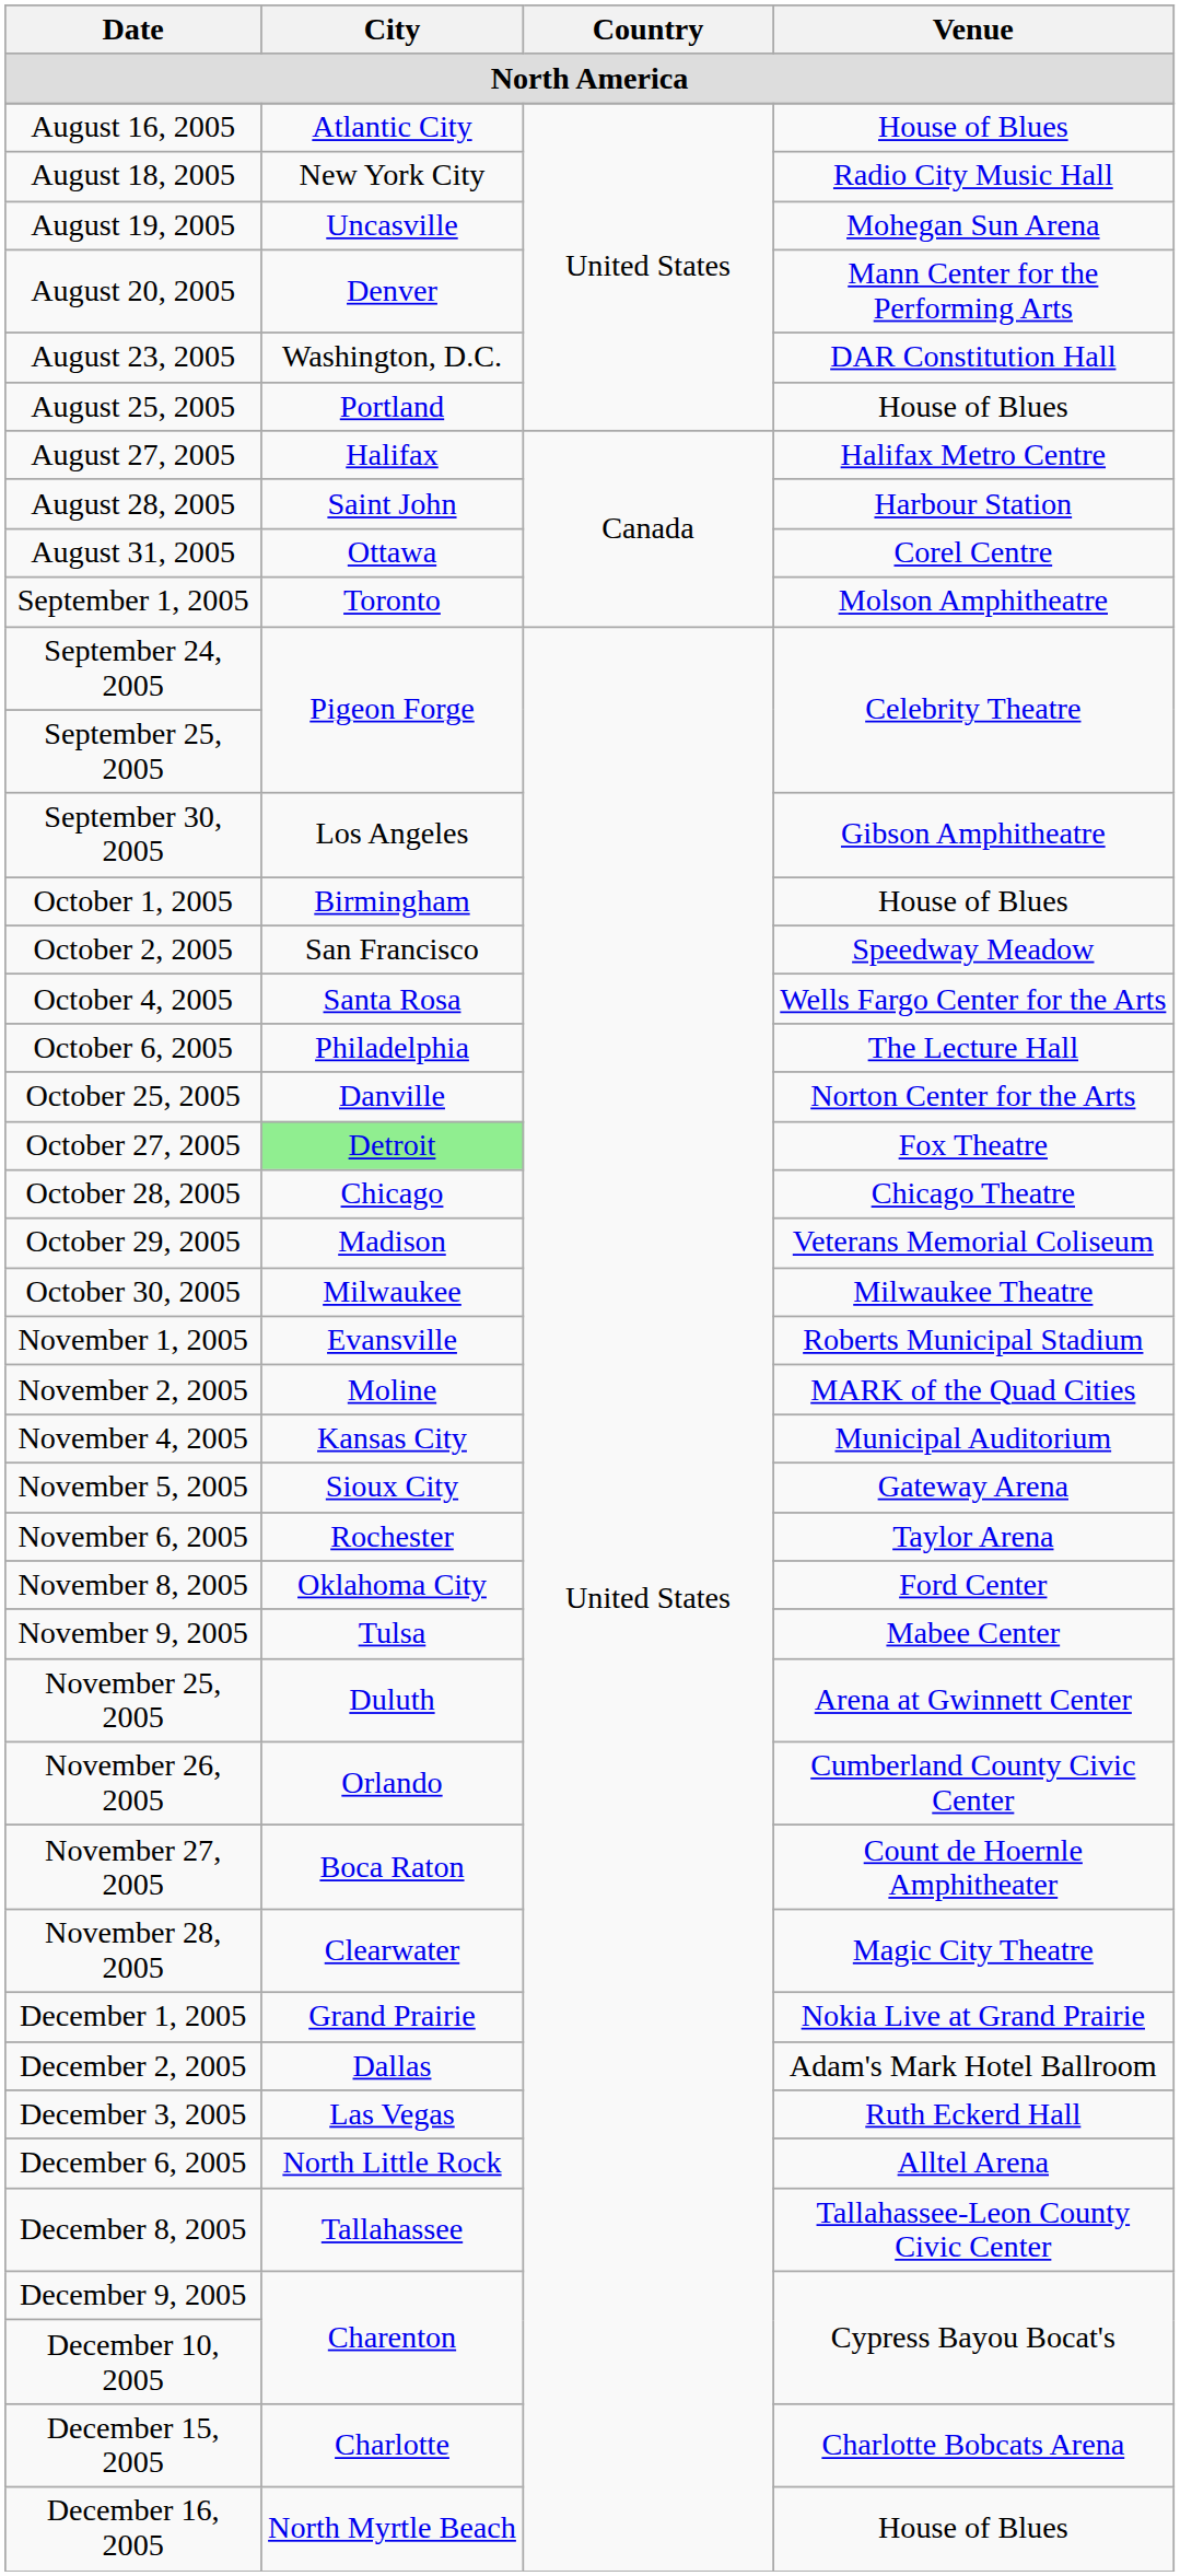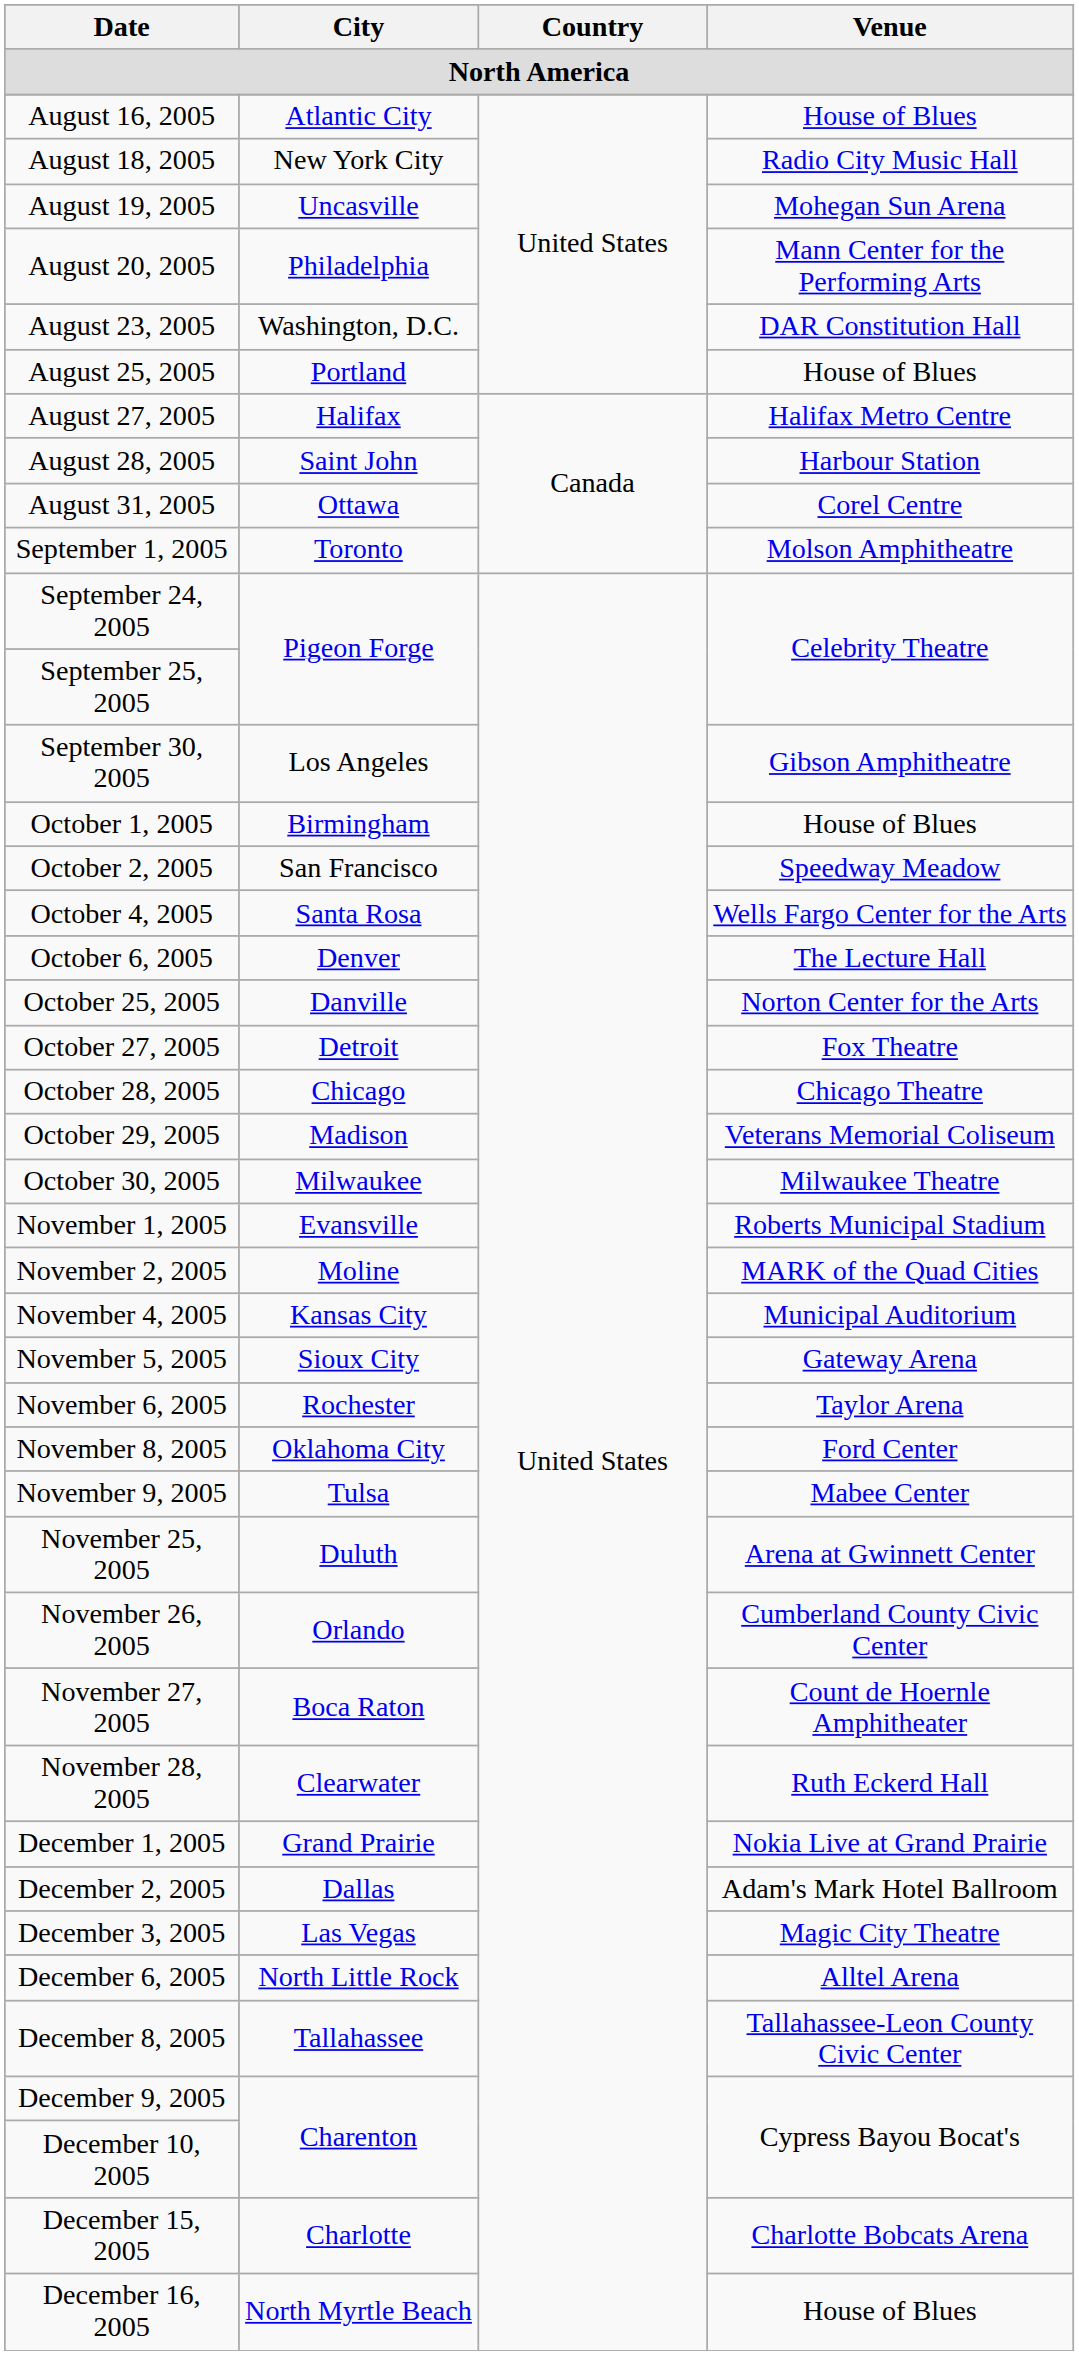August 20, 2005 | City: Denver -> Philadelphia
October 6, 2005 | City: Philadelphia -> Denver
October 27, 2005 | City: lightgreen background -> no background
November 28, 2005 | Venue: Magic City Theatre -> Ruth Eckerd Hall
December 3, 2005 | Venue: Ruth Eckerd Hall -> Magic City Theatre
